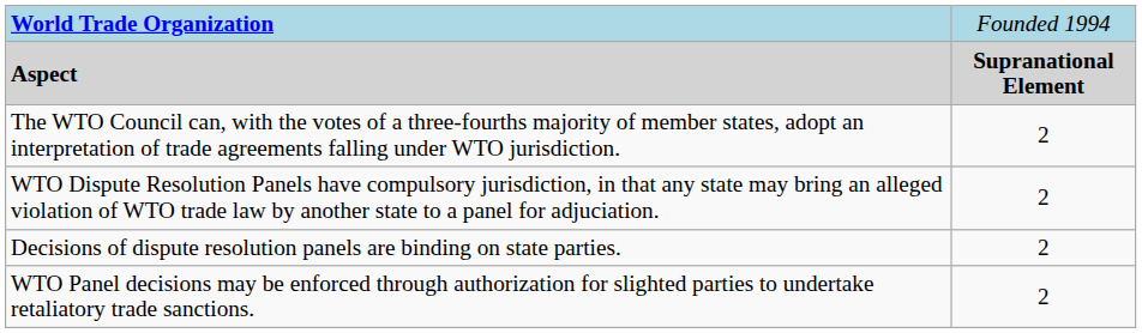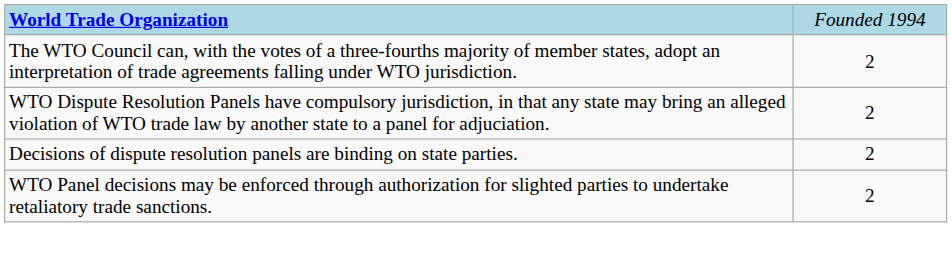- row: Aspect | Supranational Element
